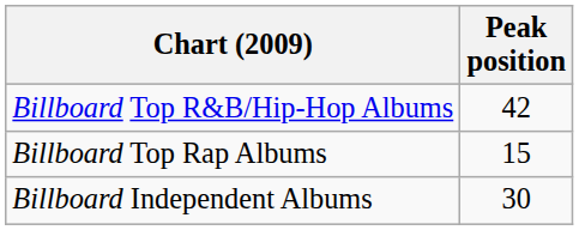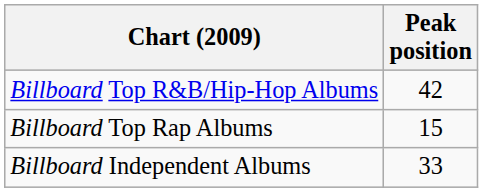Billboard Independent Albums | Peak position: 30 -> 33
